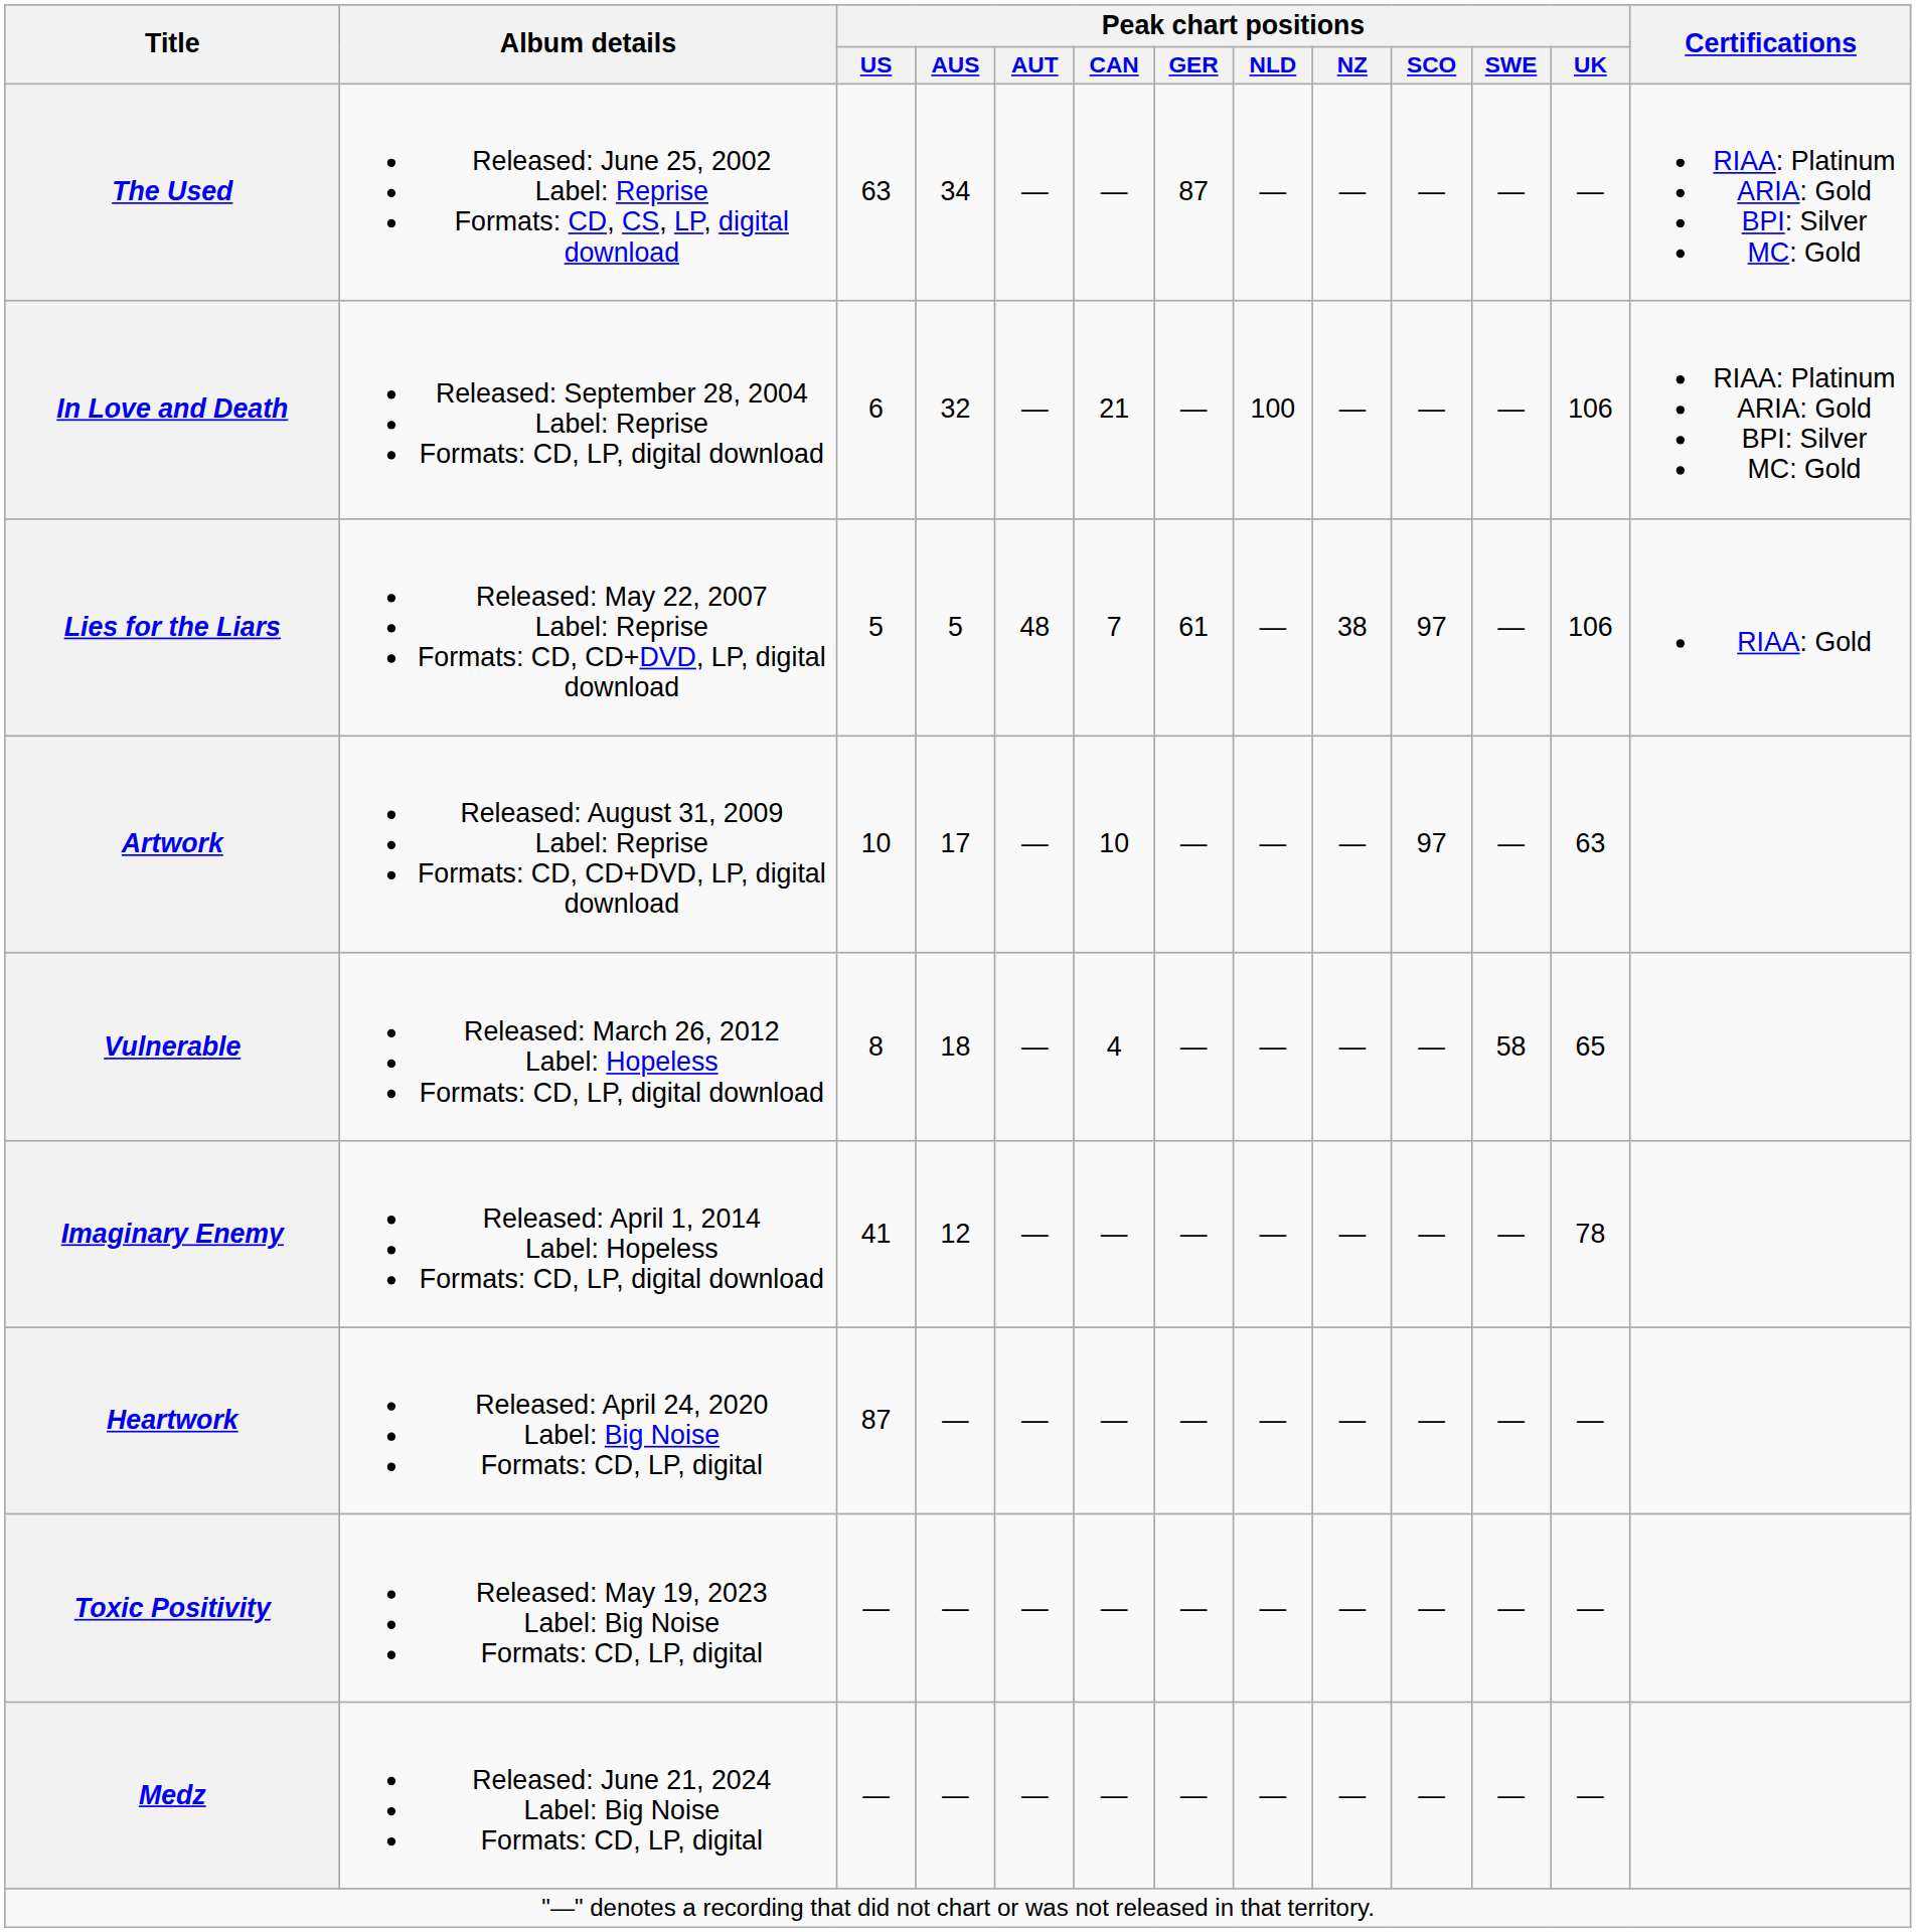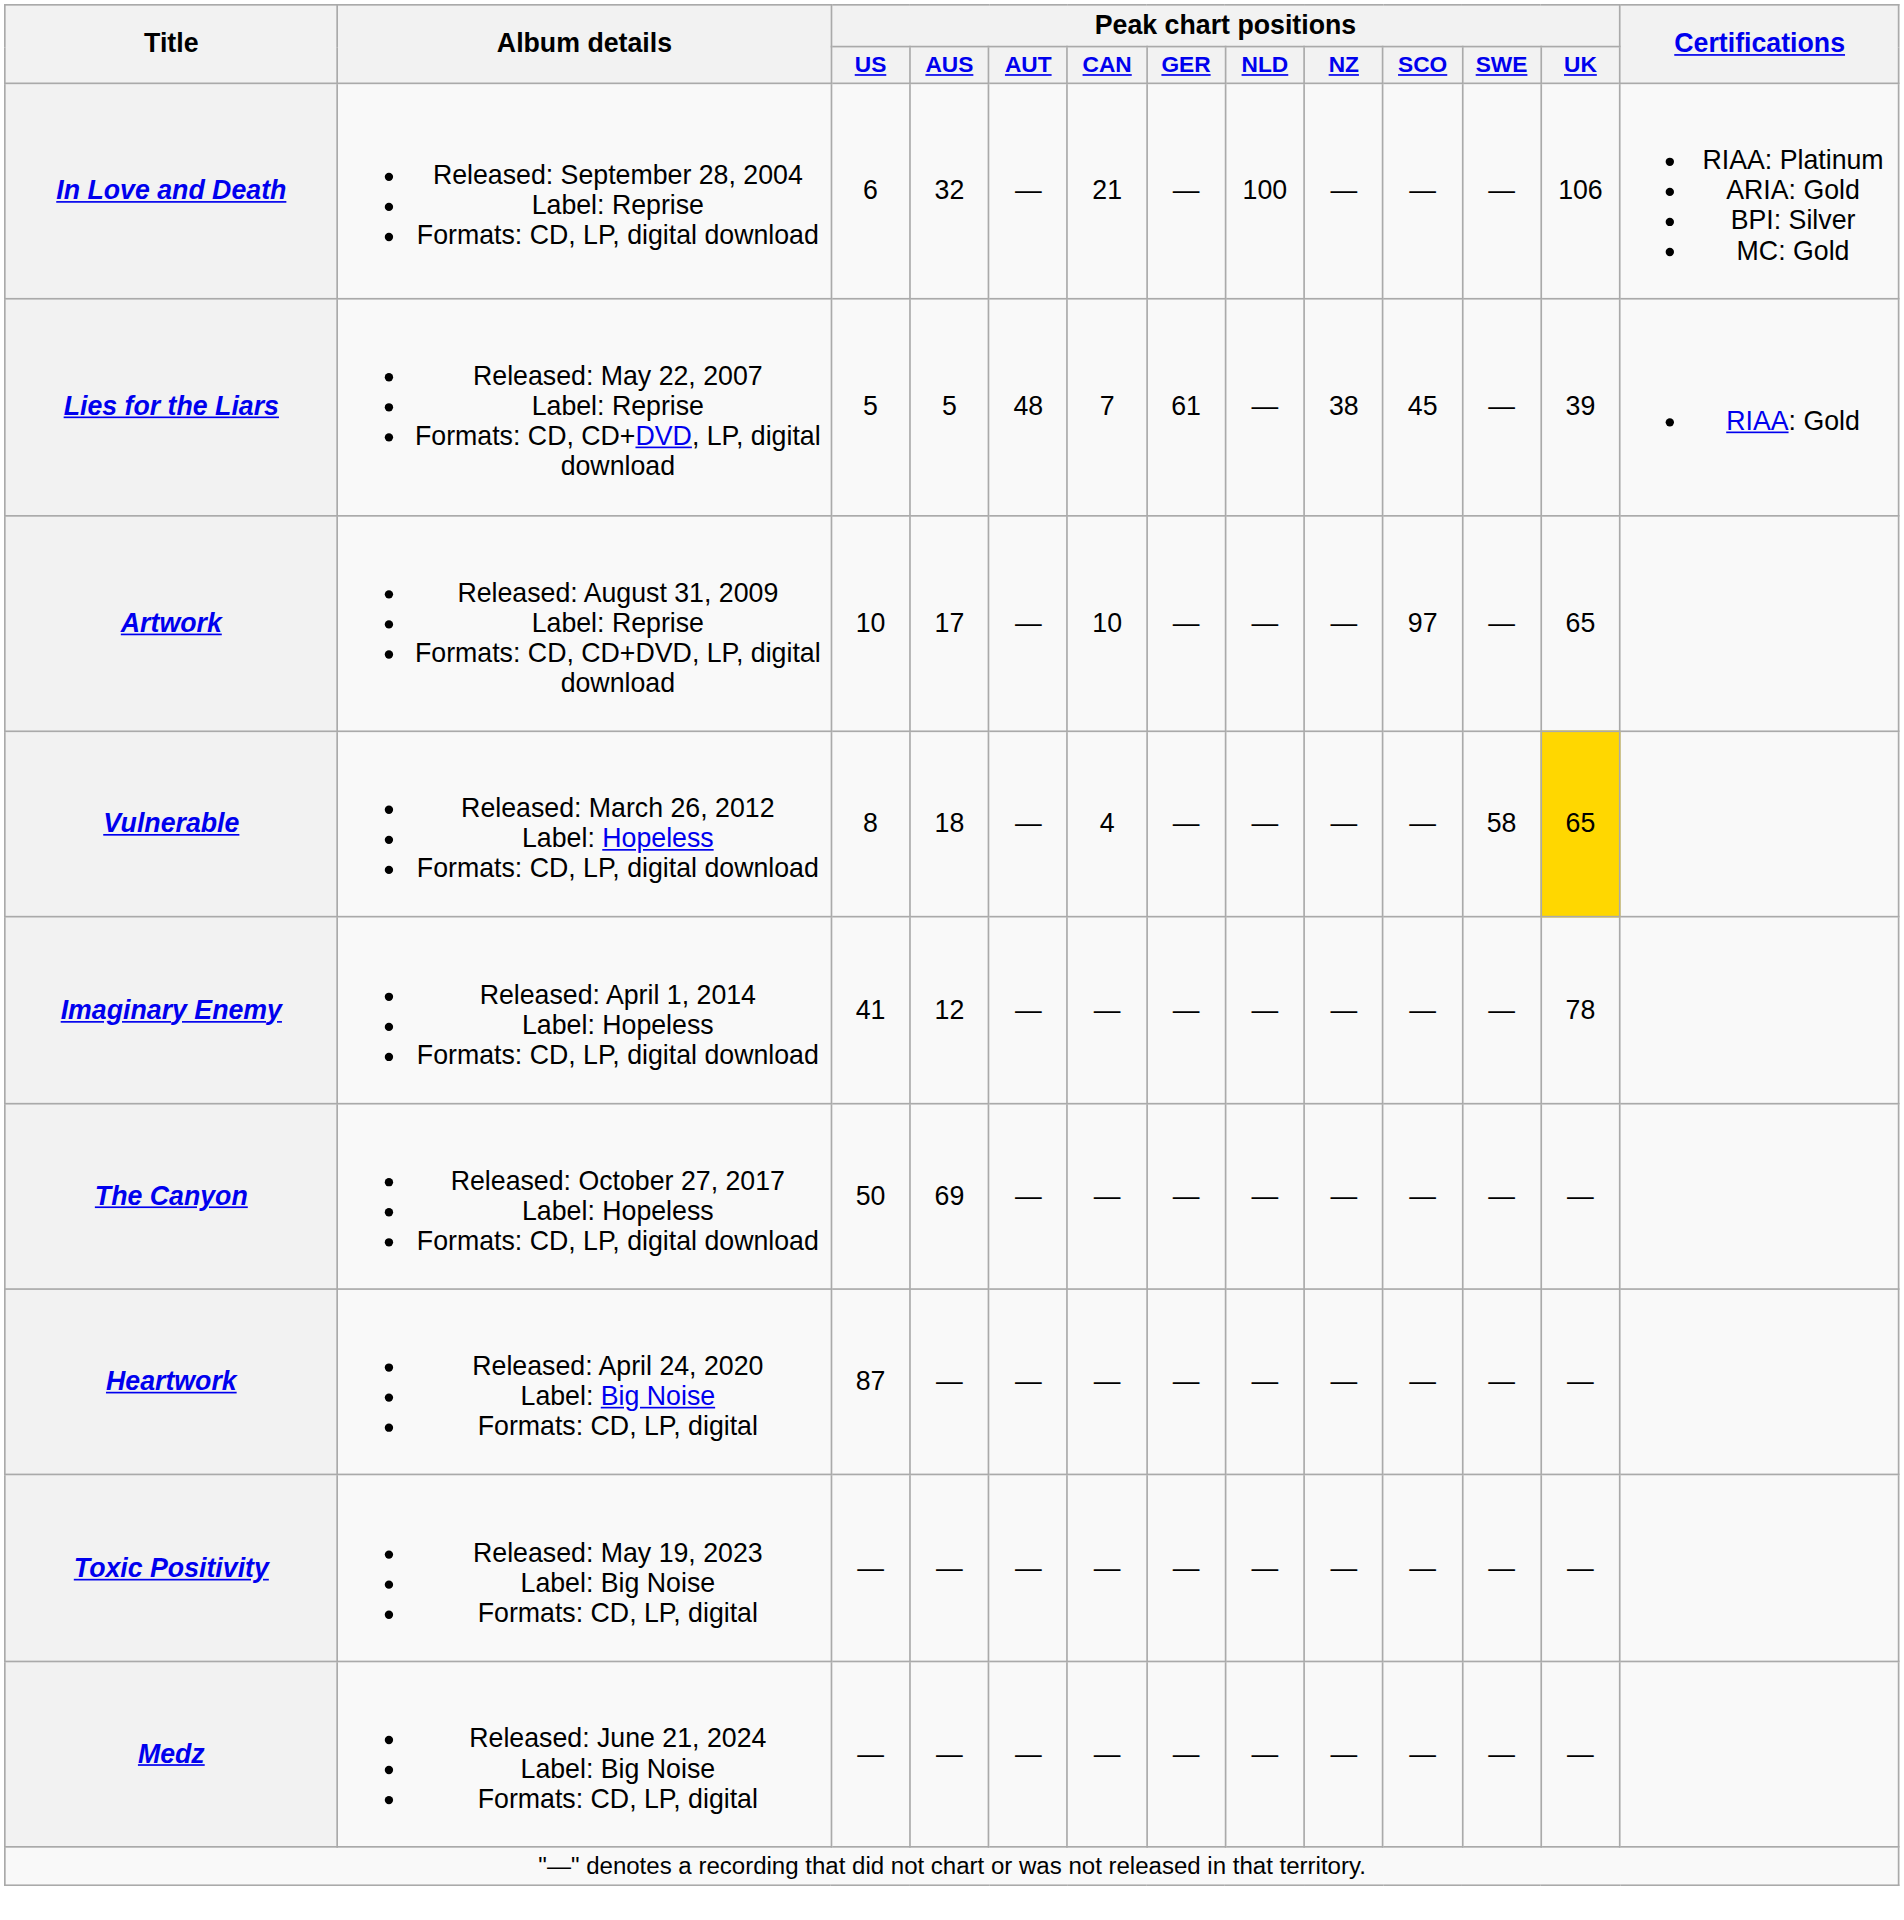- row: The Used | Released: June 25, 2002 Label: Reprise Formats: CD, CS, LP, digital download | 63 | 34 | — | — | 87 | — | — | — | — | — | RIAA: Platinum ARIA: Gold BPI: Silver MC: Gold
Lies for the Liars | Peak chart positions / SCO: 97 -> 45
Lies for the Liars | Peak chart positions / UK: 106 -> 39
Artwork | Peak chart positions / UK: 63 -> 65
Vulnerable | Peak chart positions / UK: no background -> gold background
+ row: The Canyon | Released: October 27, 2017 Label: Hopeless Formats: CD, LP, digital download | 50 | 69 | — | — | — | — | — | — | — | —
